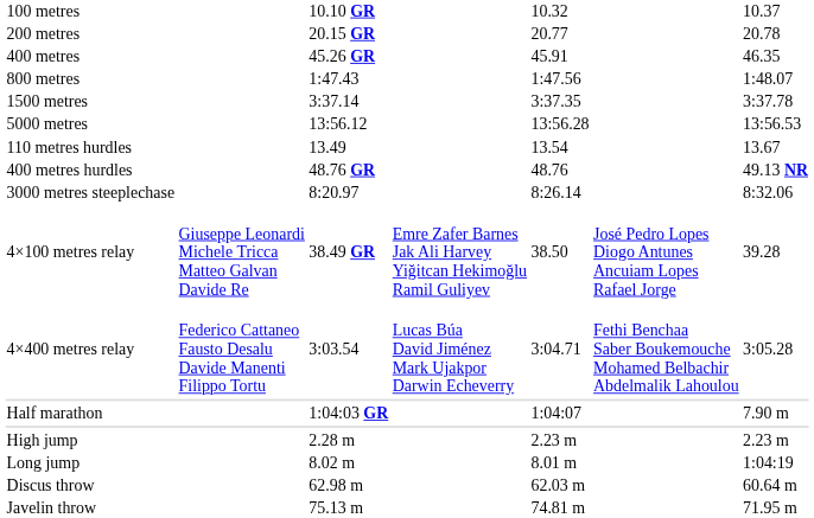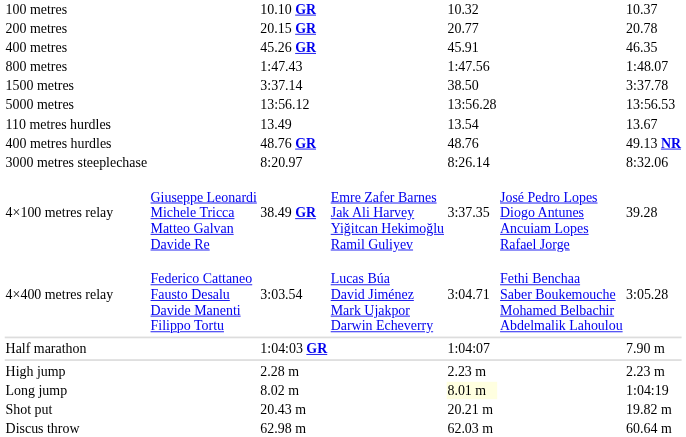1500 metres | column 5: 3:37.35 -> 38.50
4×100 metres relay | column 5: 38.50 -> 3:37.35
Long jump | column 5: no background -> lightyellow background
+ row: Shot put | 20.43 m | 20.21 m | 19.82 m
- row: Javelin throw | 75.13 m | 74.81 m | 71.95 m
